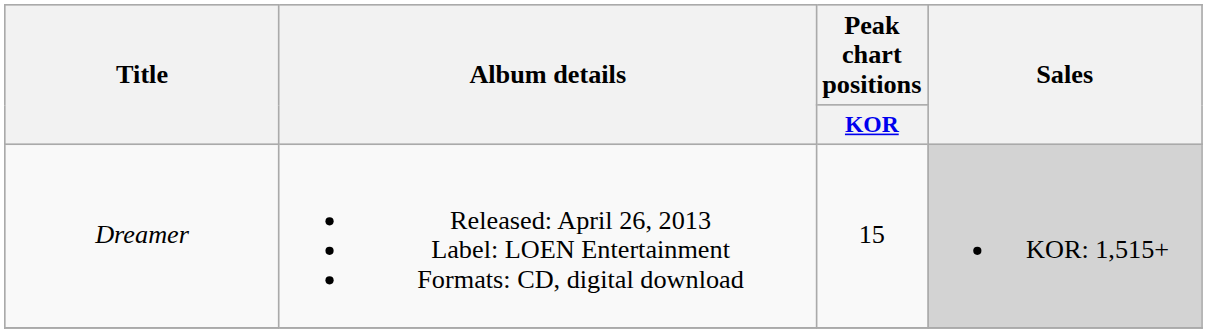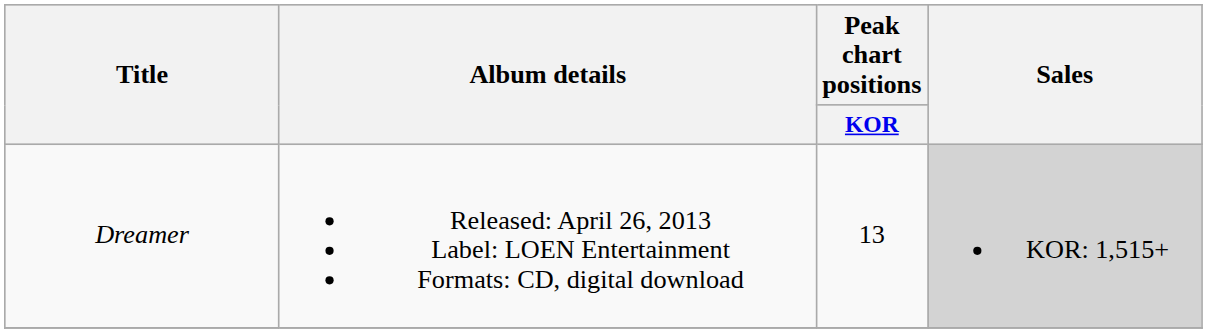Dreamer | Peak chart positions / KOR: 15 -> 13
